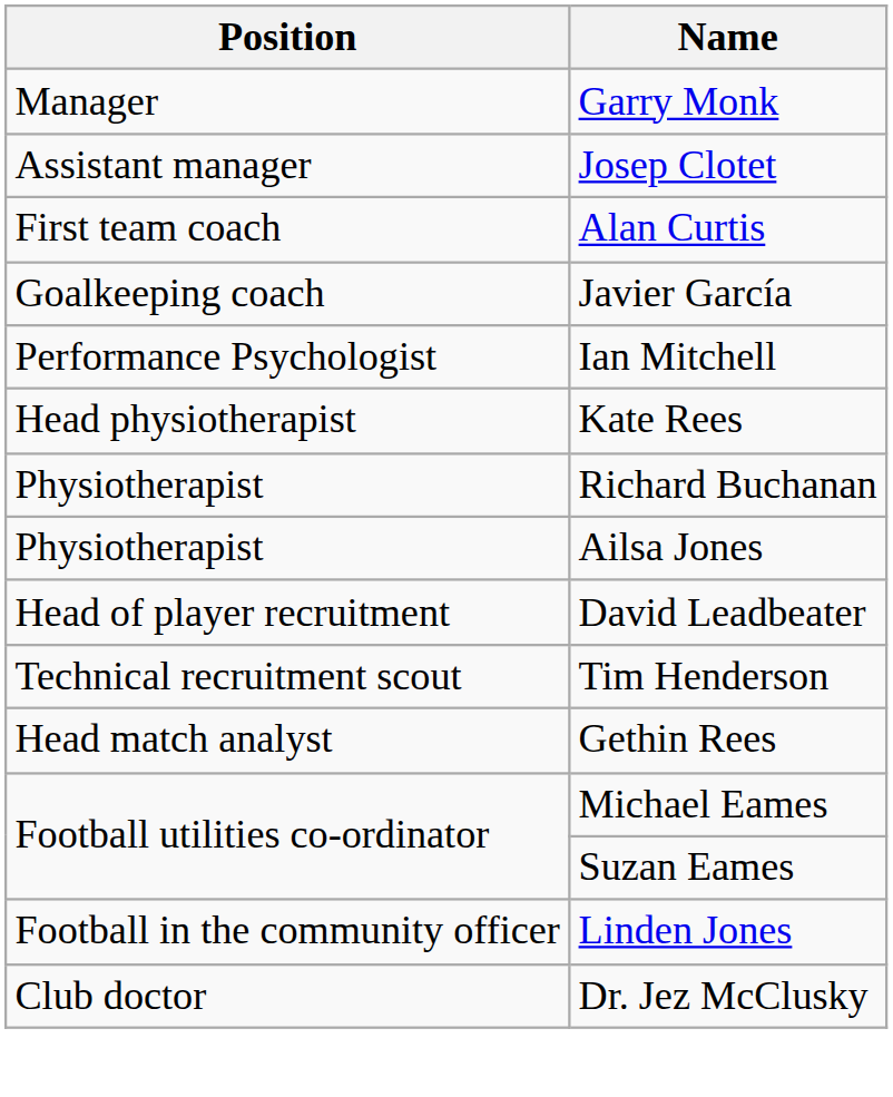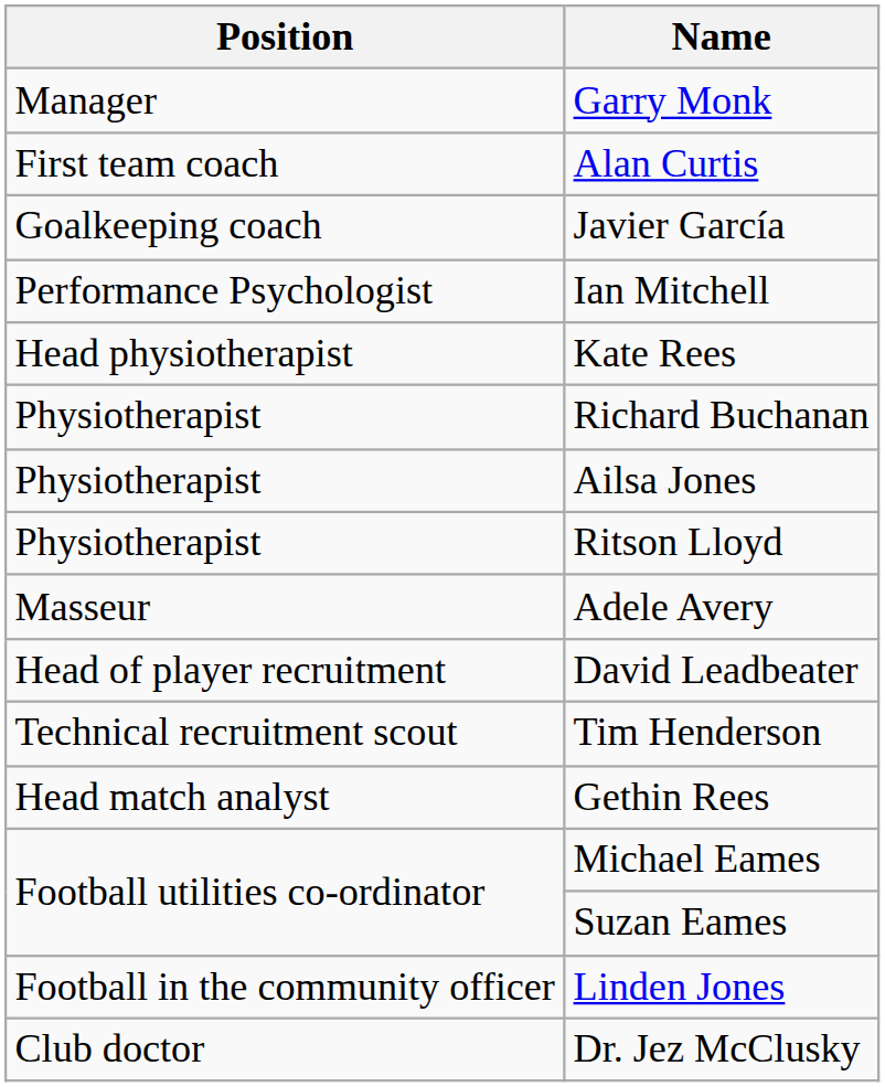- row: Assistant manager | Josep Clotet
+ row: Physiotherapist | Ritson Lloyd
+ row: Masseur | Adele Avery
